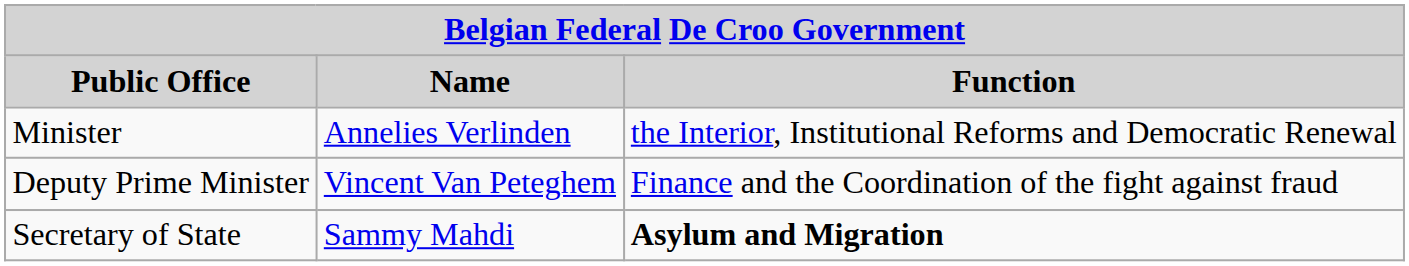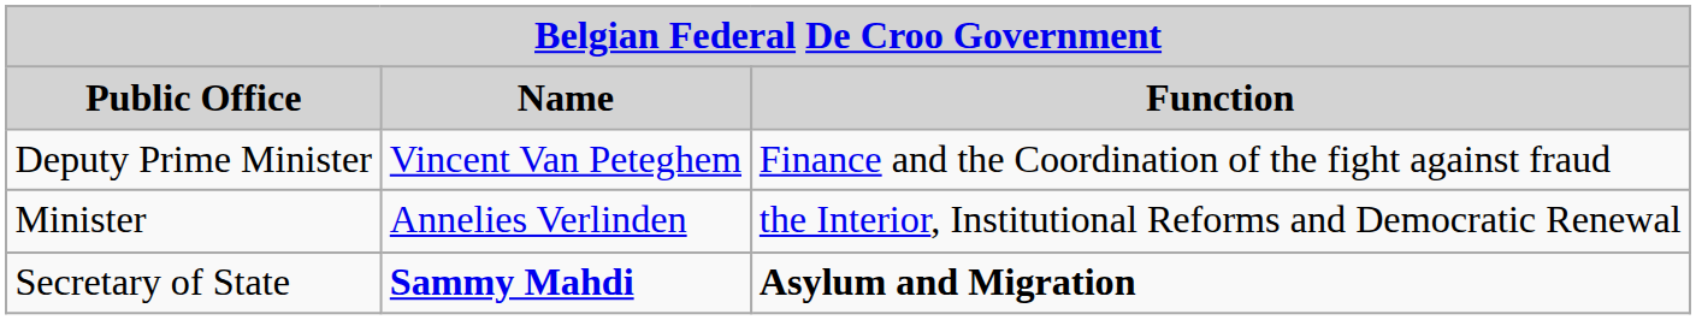rows swapped: Deputy Prime Minister <-> Minister
Secretary of State | Name: normal -> bold
